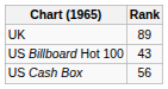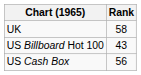UK | Rank: 89 -> 58
